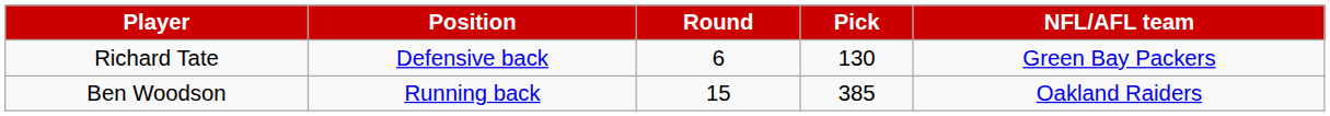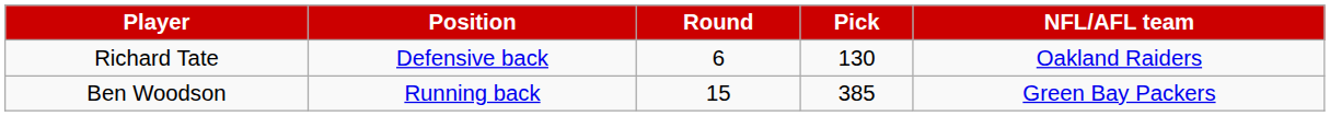Richard Tate | NFL/AFL team: Green Bay Packers -> Oakland Raiders
Ben Woodson | NFL/AFL team: Oakland Raiders -> Green Bay Packers
